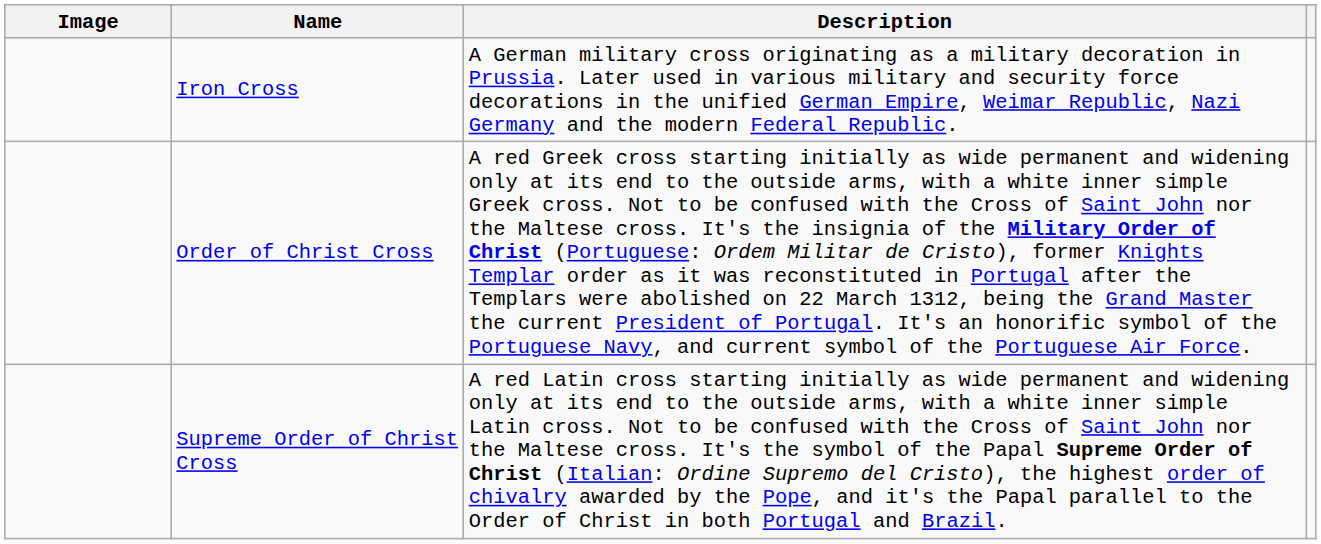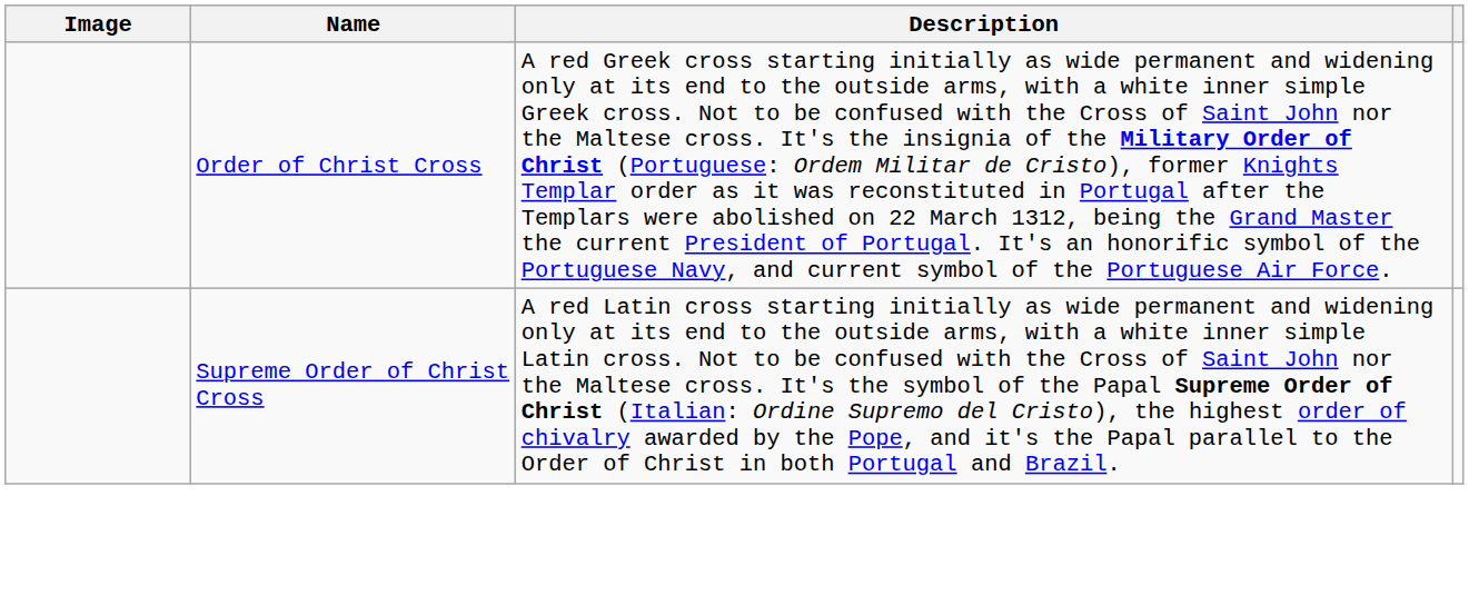- row: Iron Cross | A German military cross originating as a military decoration in Prussia. Later used in various military and security force decorations in the unified German Empire, Weimar Republic, Nazi Germany and the modern Federal Republic.
